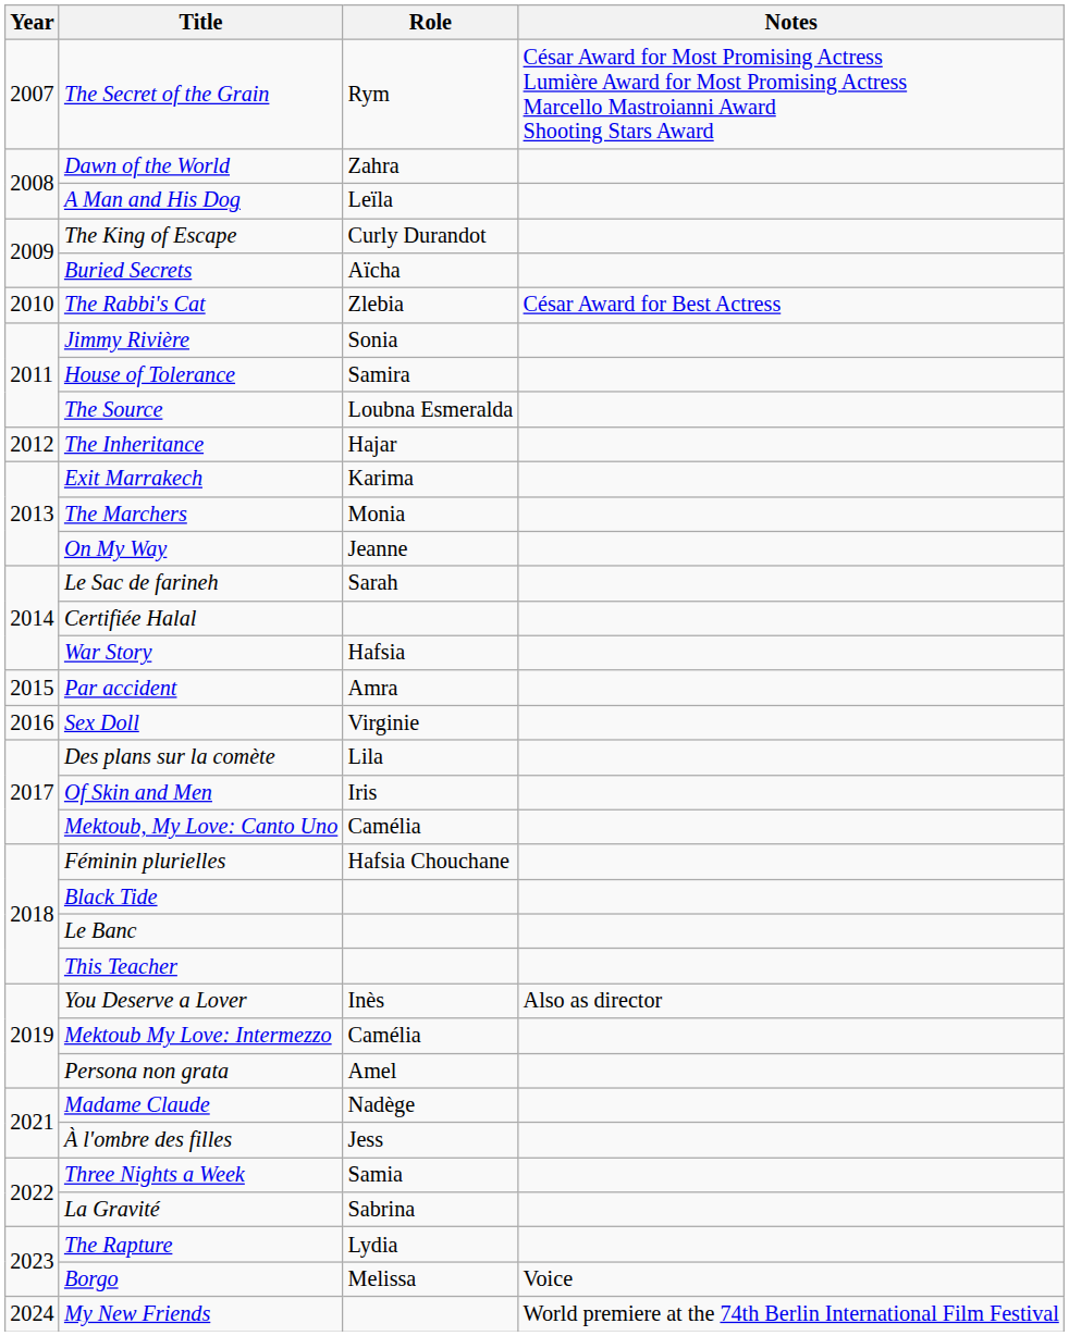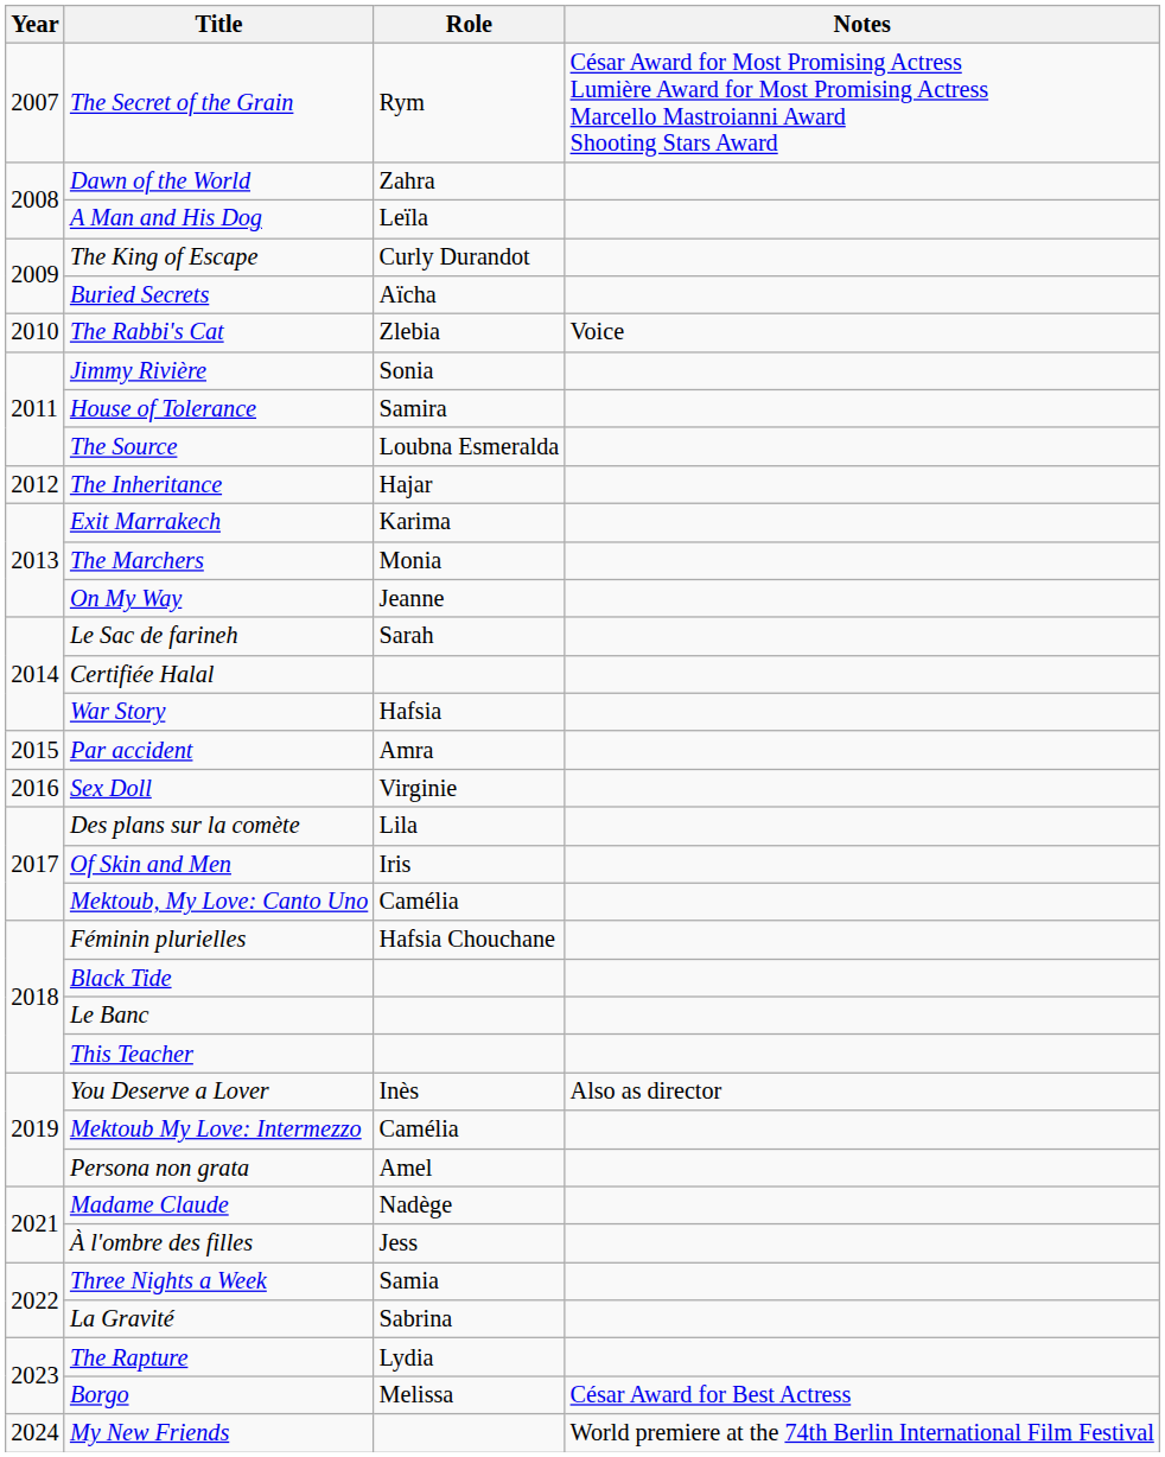The Rabbi's Cat | Notes: César Award for Best Actress -> Voice
Borgo | Notes: Voice -> César Award for Best Actress
